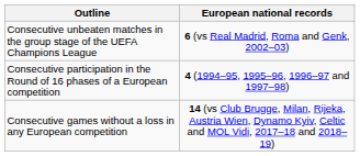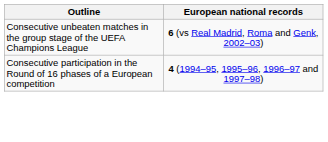- row: Consecutive games without a loss in any European competition | 14 (vs Club Brugge, Milan, Rijeka, Austria Wien, Dynamo Kyiv, Celtic and MOL Vidi, 2017–18 and 2018–19)
